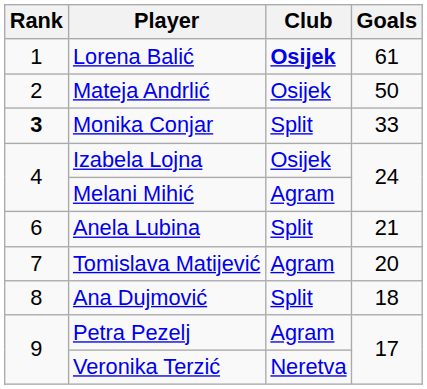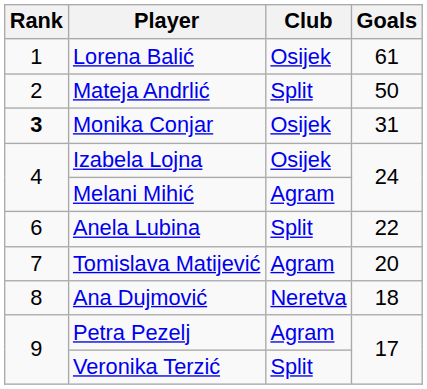Lorena Balić | Club: bold -> normal
Mateja Andrlić | Club: Osijek -> Split
Monika Conjar | Club: Split -> Osijek
Monika Conjar | Goals: 33 -> 31
Anela Lubina | Goals: 21 -> 22
Ana Dujmović | Club: Split -> Neretva
Veronika Terzić | Club: Neretva -> Split
